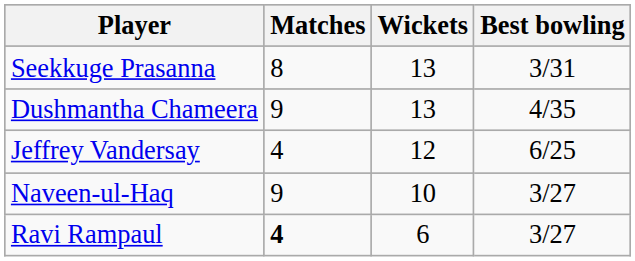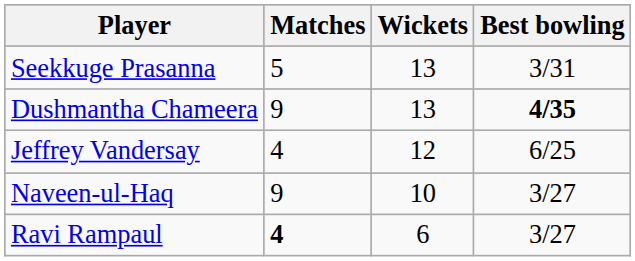Seekkuge Prasanna | Matches: 8 -> 5
Dushmantha Chameera | Best bowling: normal -> bold
